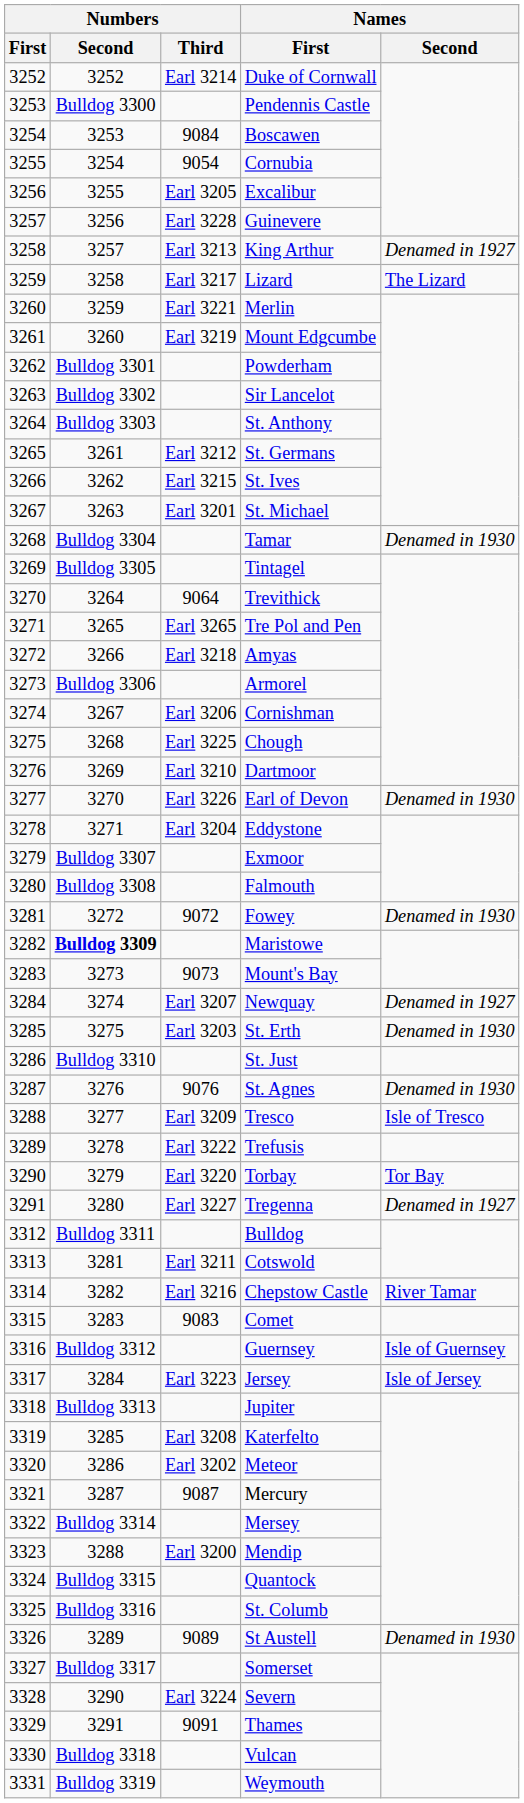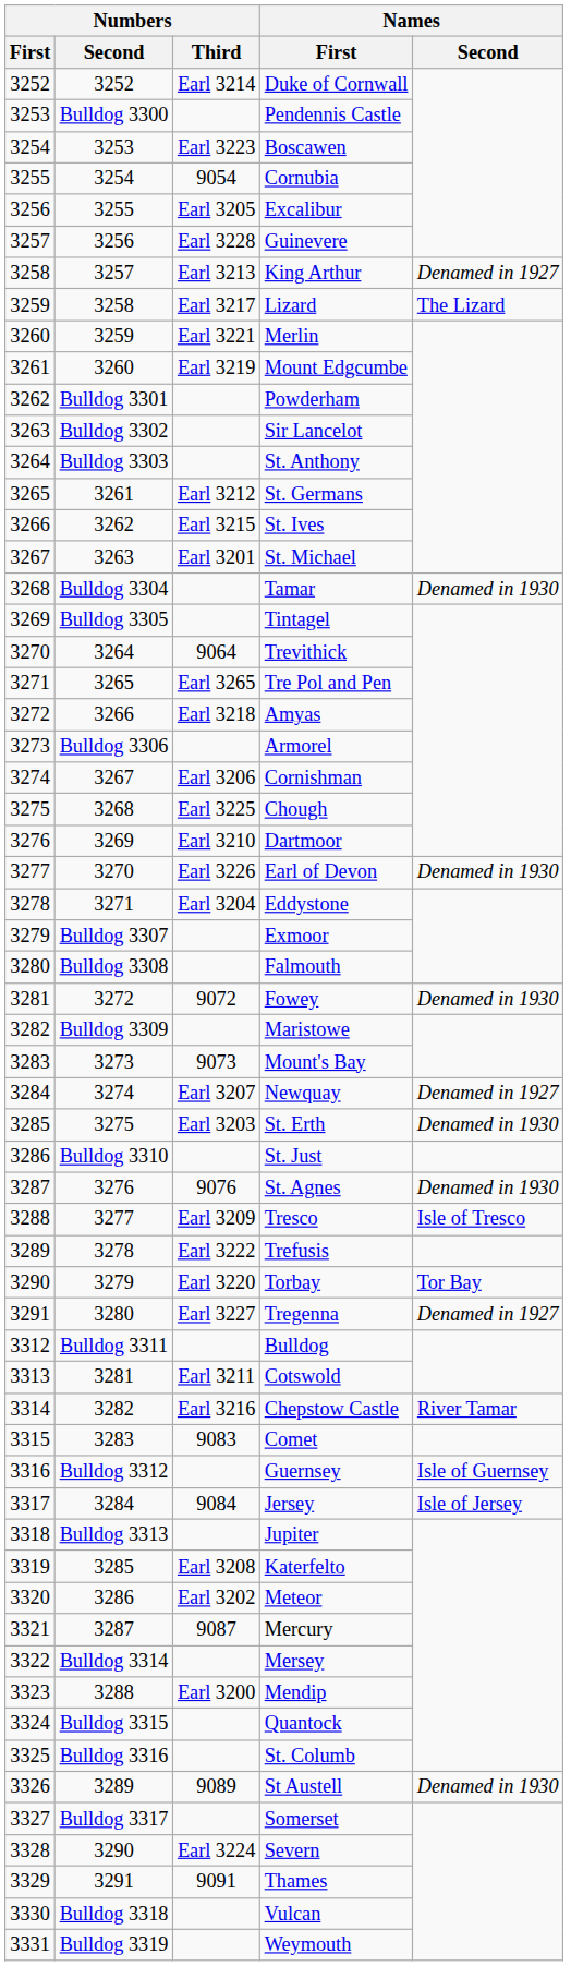Boscawen | Numbers / Third: 9084 -> Earl 3223
Maristowe | Numbers / Second: bold -> normal
Jersey | Numbers / Third: Earl 3223 -> 9084
